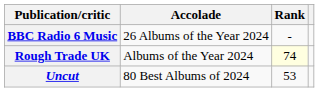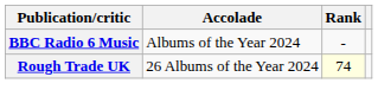BBC Radio 6 Music | Accolade: 26 Albums of the Year 2024 -> Albums of the Year 2024
Rough Trade UK | Accolade: Albums of the Year 2024 -> 26 Albums of the Year 2024
- row: Uncut | 80 Best Albums of 2024 | 53
